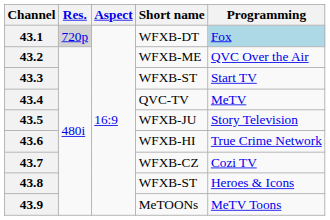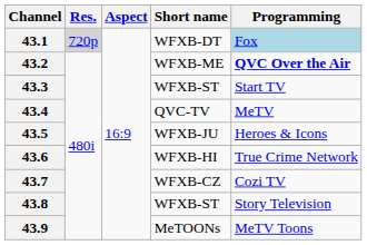43.2 | Programming: normal -> bold
43.5 | Programming: Story Television -> Heroes & Icons
43.8 | Programming: Heroes & Icons -> Story Television
